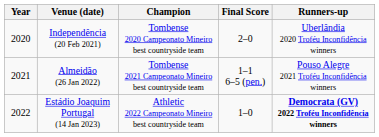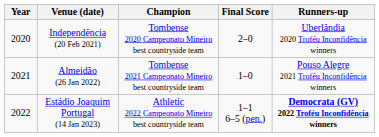Almeidão (26 Jan 2022) | Final Score: 1–1 6–5 (pen.) -> 1–0
Estádio Joaquim Portugal (14 Jan 2023) | Final Score: 1–0 -> 1–1 6–5 (pen.)
